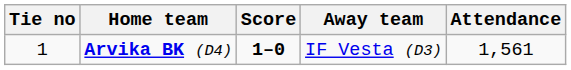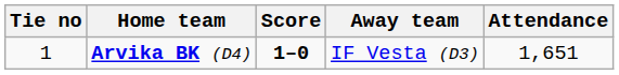Arvika BK (D4) | Attendance: 1,561 -> 1,651
